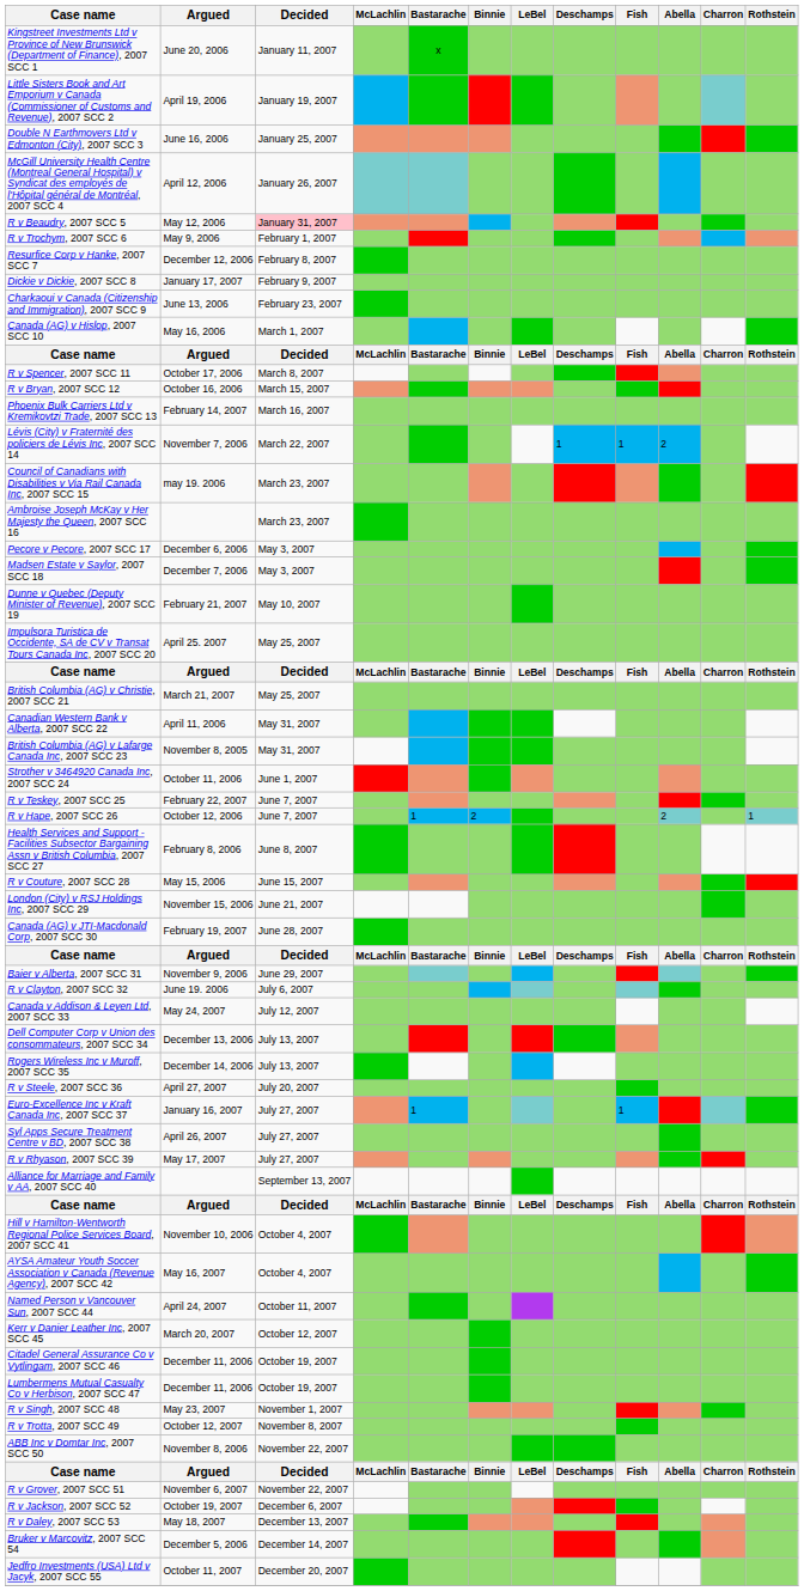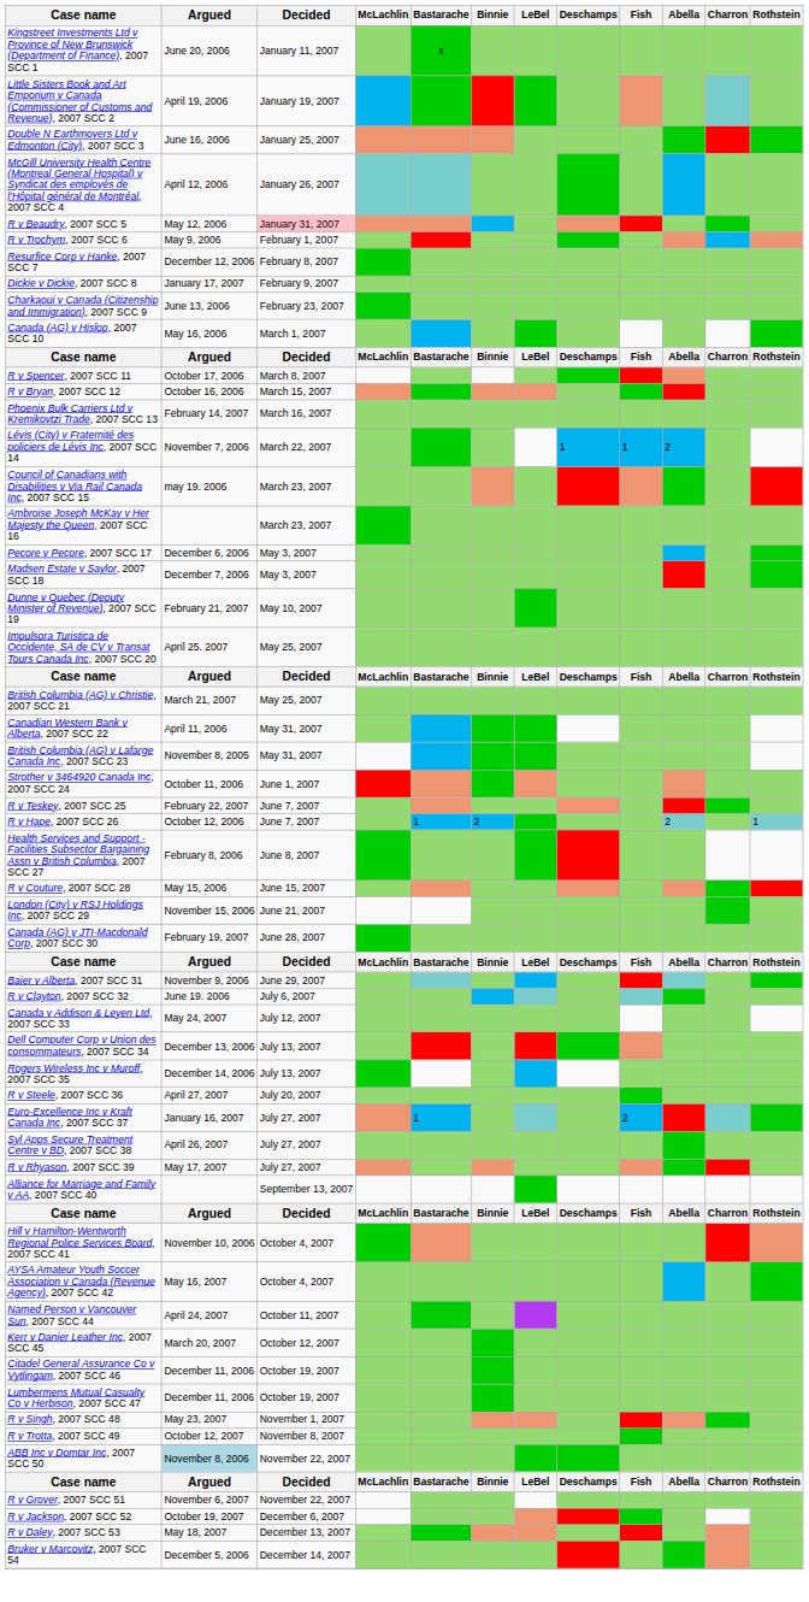Euro-Excellence Inc v Kraft Canada Inc, 2007 SCC 37 | Fish: 1 -> 2
ABB Inc v Domtar Inc, 2007 SCC 50 | Argued: no background -> lightblue background
- row: Jedfro Investments (USA) Ltd v Jacyk, 2007 SCC 55 | October 11, 2007 | December 20, 2007
